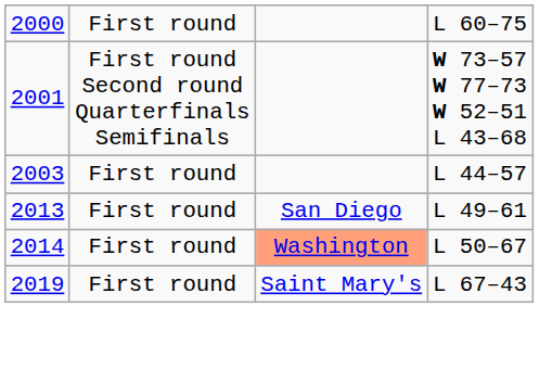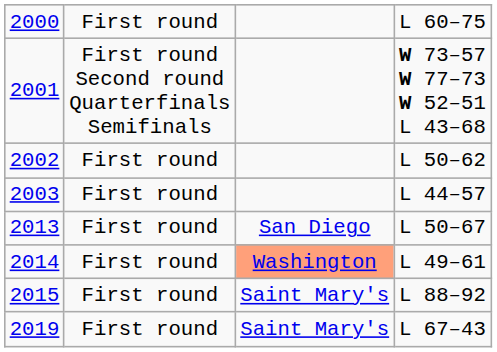+ row: 2002 | First round | L 50–62
2013 | column 4: L 49–61 -> L 50–67
2014 | column 4: L 50–67 -> L 49–61
+ row: 2015 | First round | Saint Mary's | L 88–92
